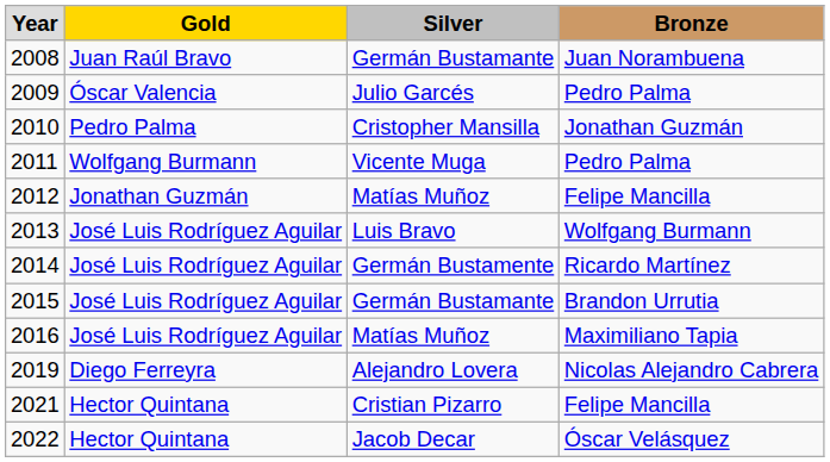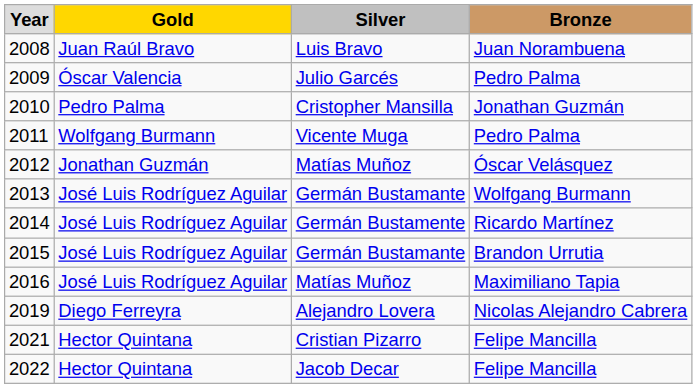2008 | column 3: Germán Bustamante -> Luis Bravo
2012 | column 4: Felipe Mancilla -> Óscar Velásquez
2013 | column 3: Luis Bravo -> Germán Bustamante
2022 | column 4: Óscar Velásquez -> Felipe Mancilla
